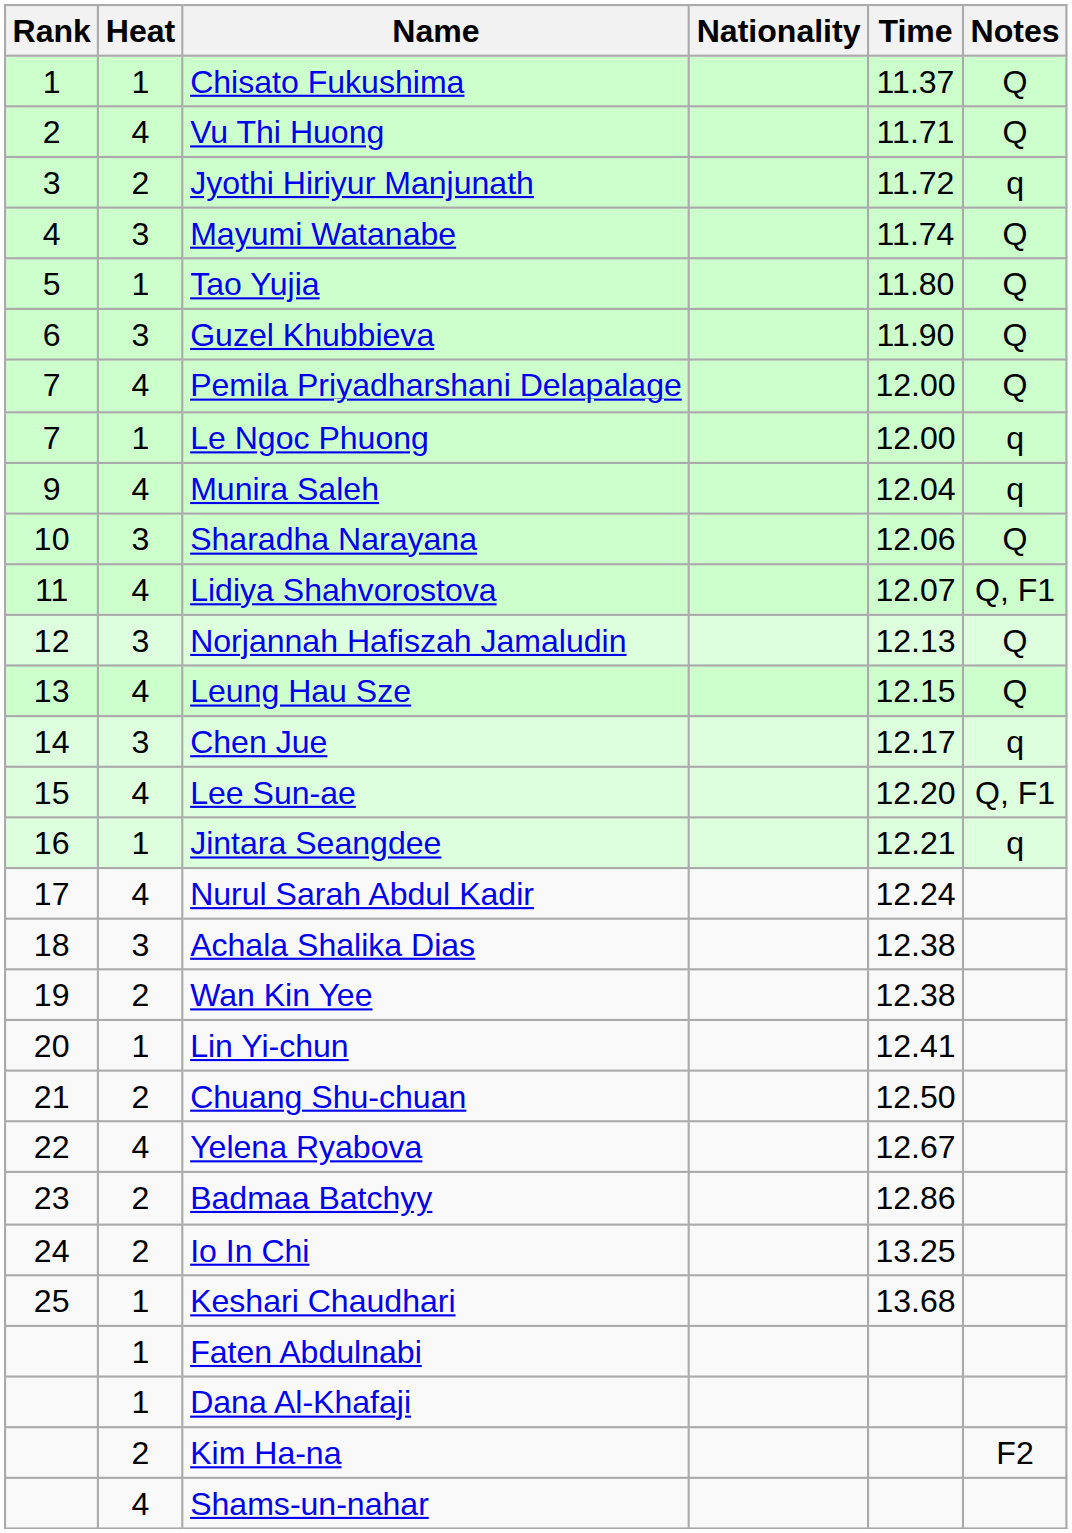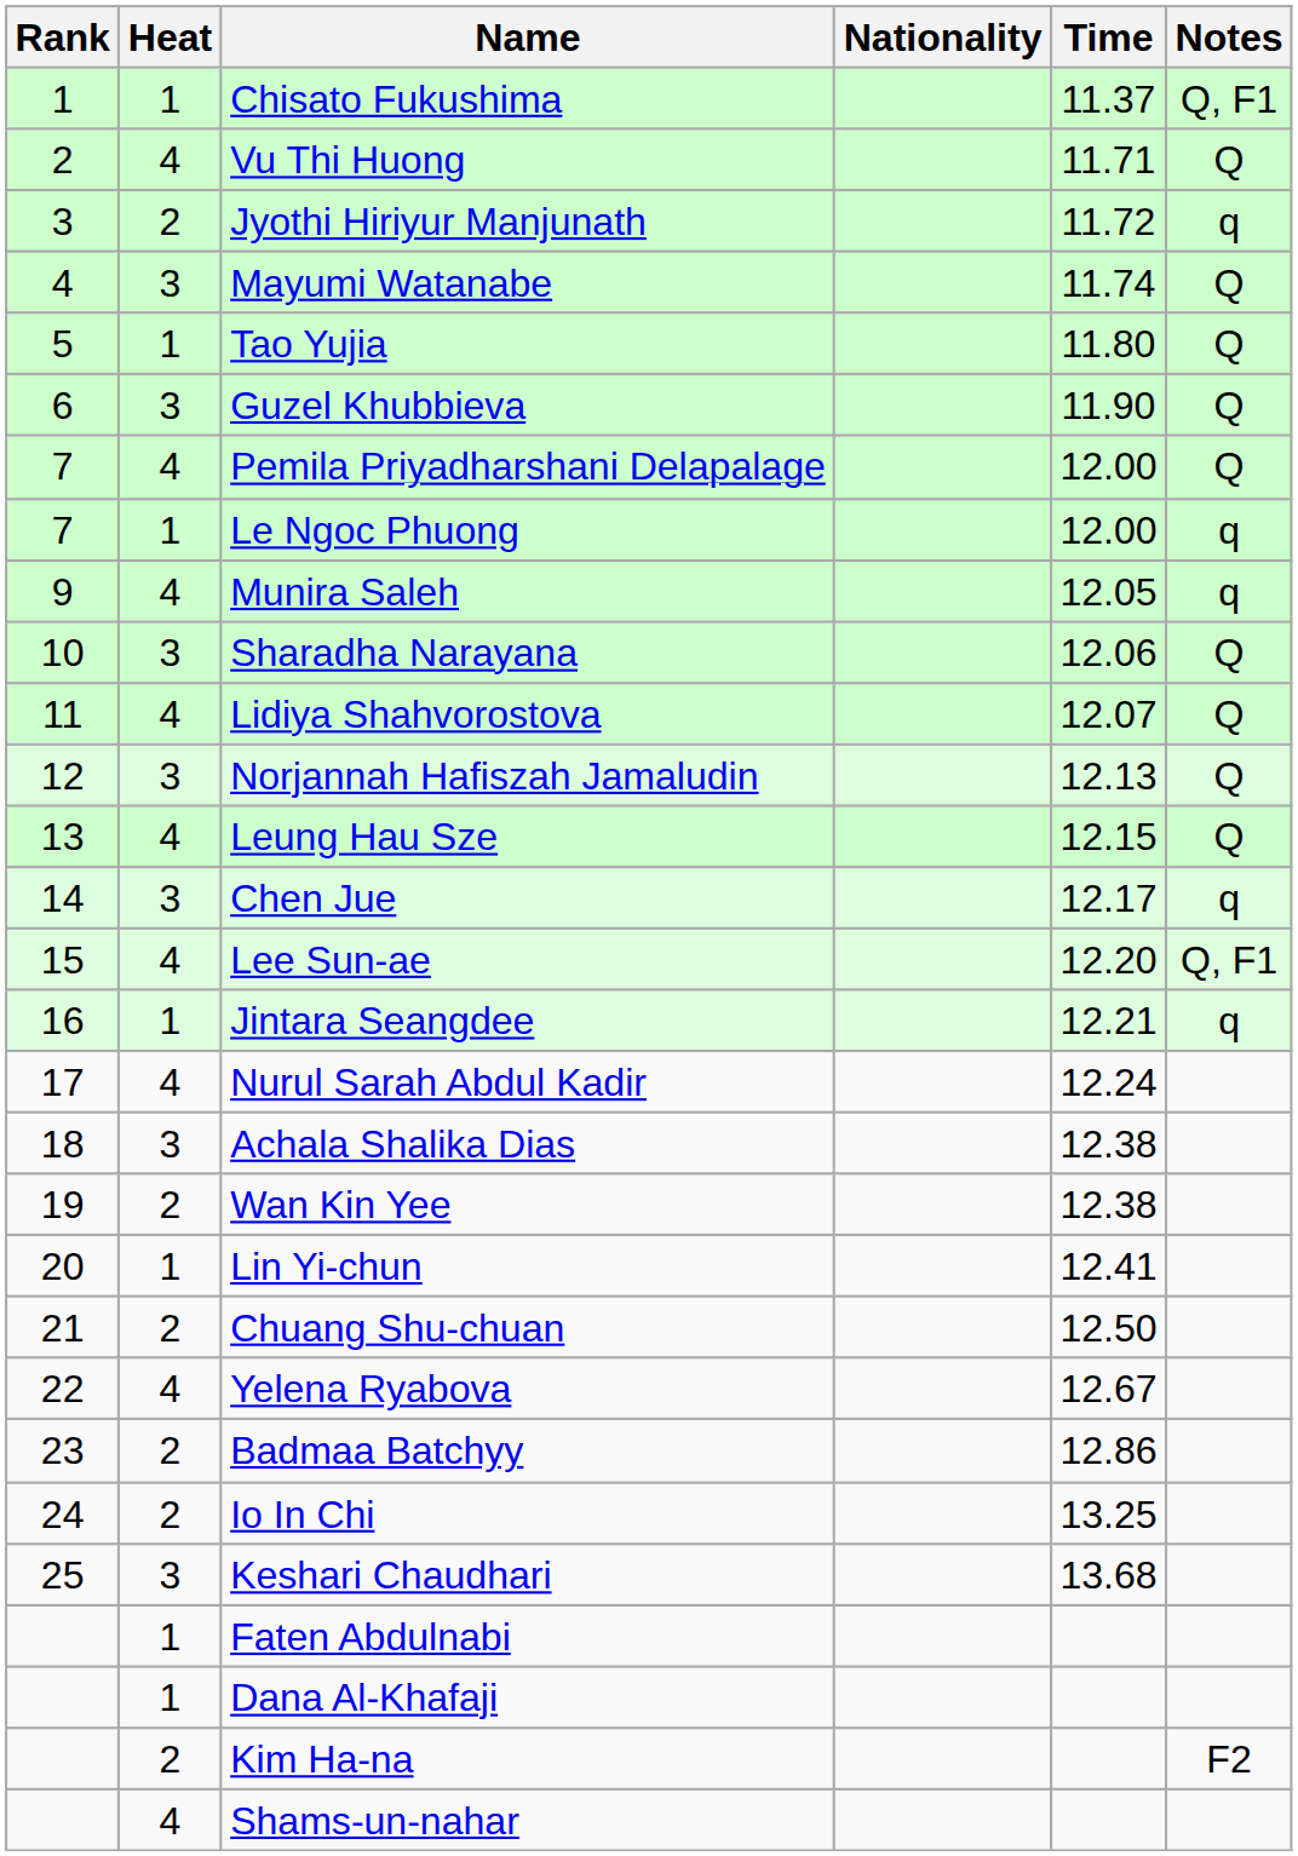Chisato Fukushima | Notes: Q -> Q, F1
Munira Saleh | Time: 12.04 -> 12.05
Lidiya Shahvorostova | Notes: Q, F1 -> Q
Keshari Chaudhari | Heat: 1 -> 3
